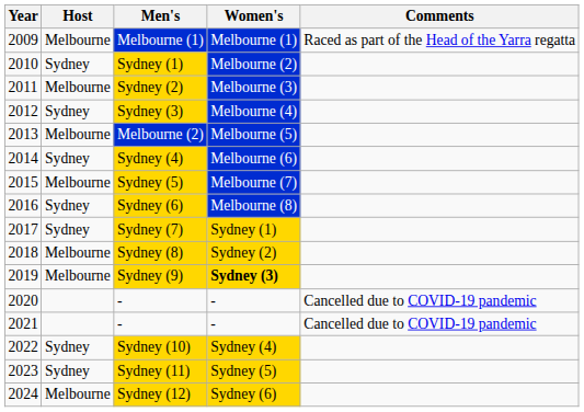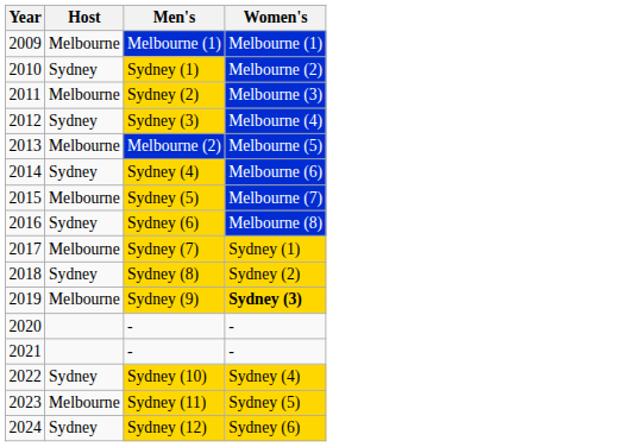- column: Comments | Raced as part of the Head of the Yarra regatta | Cancelled due to COVID-19 pandemic | Cancelled due to COVID-19 pandemic
Sydney (7) | Host: Sydney -> Melbourne
Sydney (8) | Host: Melbourne -> Sydney
Sydney (11) | Host: Sydney -> Melbourne
Sydney (12) | Host: Melbourne -> Sydney
